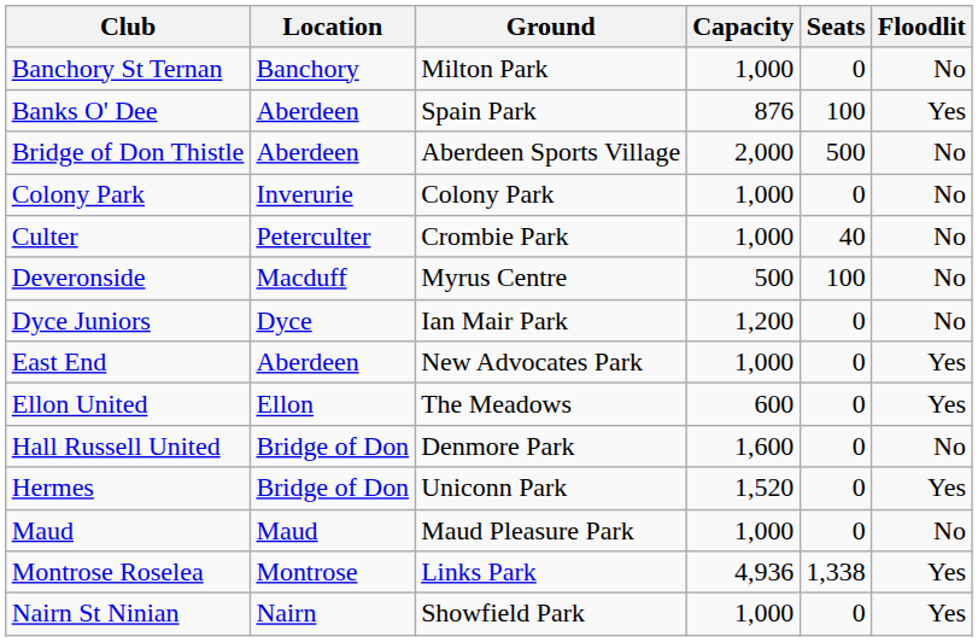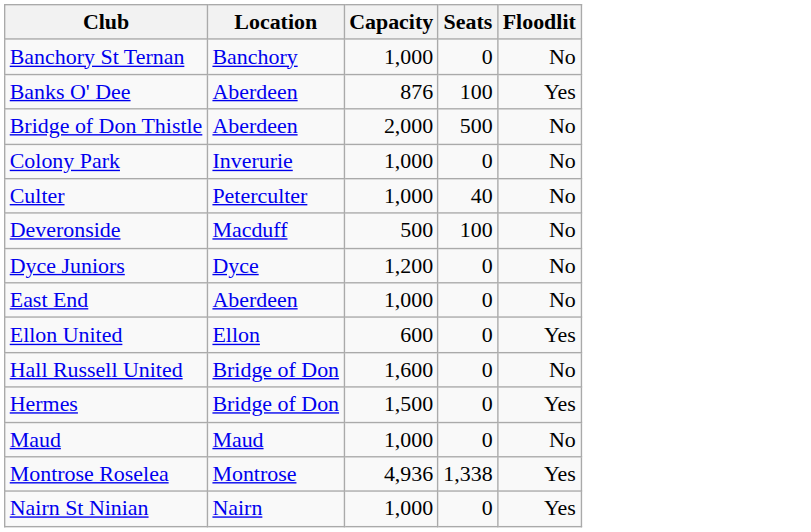- column: Ground | Milton Park | Spain Park | Aberdeen Sports Village | Colony Park | Crombie Park | Myrus Centre | Ian Mair Park | New Advocates Park | The Meadows | Denmore Park | Uniconn Park | Maud Pleasure Park | Links Park | Showfield Park
East End | Floodlit: Yes -> No
Hermes | Capacity: 1,520 -> 1,500
